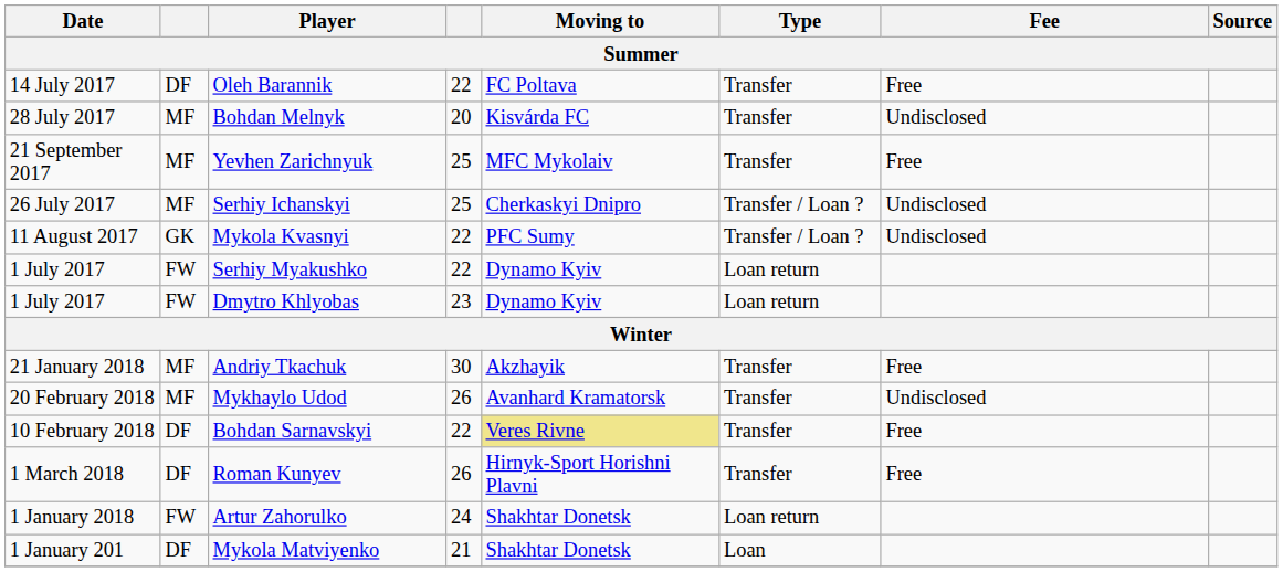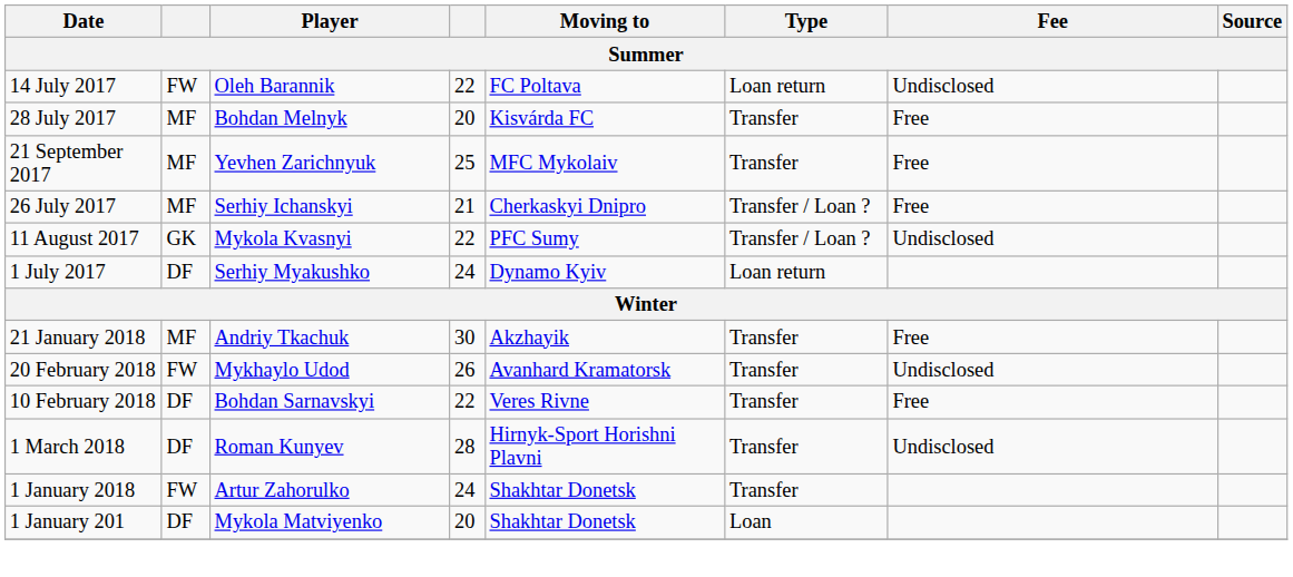Oleh Barannik | column 2: DF -> FW
Oleh Barannik | Type: Transfer -> Loan return
Oleh Barannik | Fee: Free -> Undisclosed
Bohdan Melnyk | Fee: Undisclosed -> Free
Serhiy Ichanskyi | column 4: 25 -> 21
Serhiy Ichanskyi | Fee: Undisclosed -> Free
Serhiy Myakushko | column 2: FW -> DF
Serhiy Myakushko | column 4: 22 -> 24
- row: 1 July 2017 | FW | Dmytro Khlyobas | 23 | Dynamo Kyiv | Loan return
Mykhaylo Udod | column 2: MF -> FW
Bohdan Sarnavskyi | Moving to: khaki background -> no background
Roman Kunyev | column 4: 26 -> 28
Roman Kunyev | Fee: Free -> Undisclosed
Artur Zahorulko | Type: Loan return -> Transfer
Mykola Matviyenko | column 4: 21 -> 20
